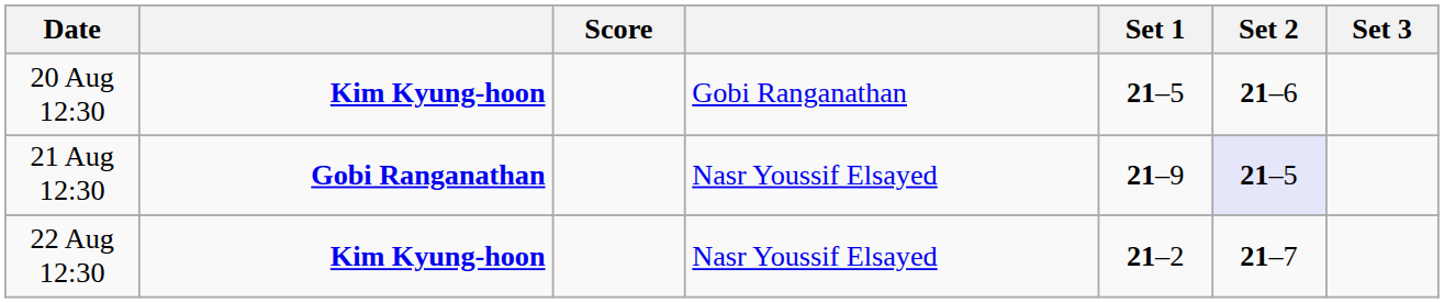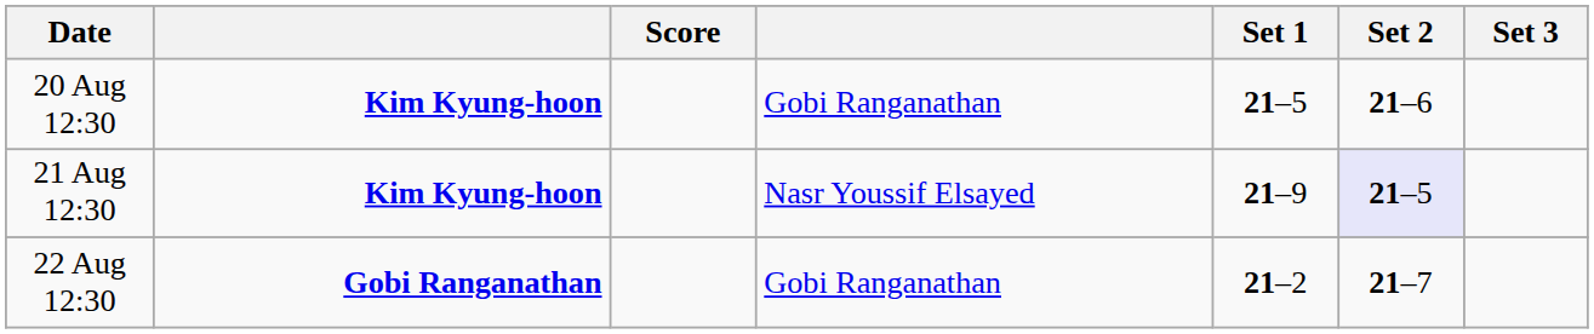21 Aug 12:30 | column 2: Gobi Ranganathan -> Kim Kyung-hoon
22 Aug 12:30 | column 2: Kim Kyung-hoon -> Gobi Ranganathan
22 Aug 12:30 | column 4: Nasr Youssif Elsayed -> Gobi Ranganathan
